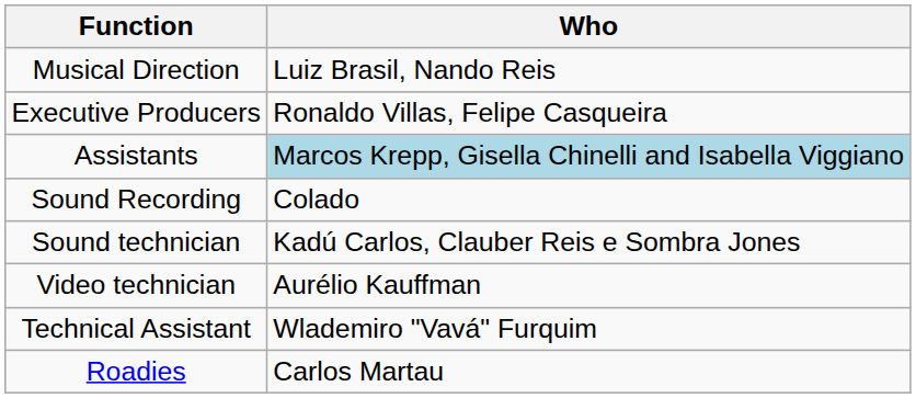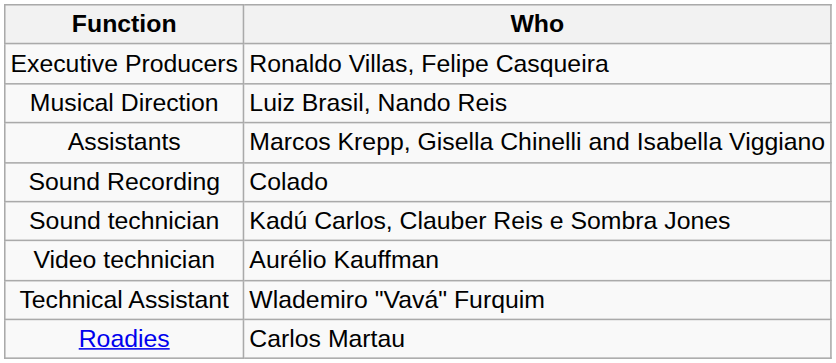rows swapped: Musical Direction <-> Executive Producers
Assistants | Who: lightblue background -> no background
